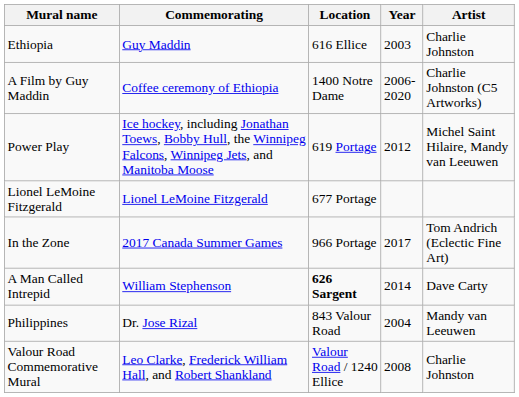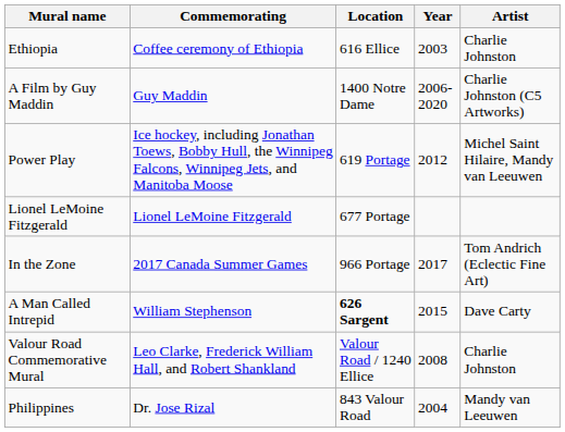Ethiopia | Commemorating: Guy Maddin -> Coffee ceremony of Ethiopia
A Film by Guy Maddin | Commemorating: Coffee ceremony of Ethiopia -> Guy Maddin
A Man Called Intrepid | Year: 2014 -> 2015
rows swapped: Valour Road Commemorative Mural <-> Philippines
